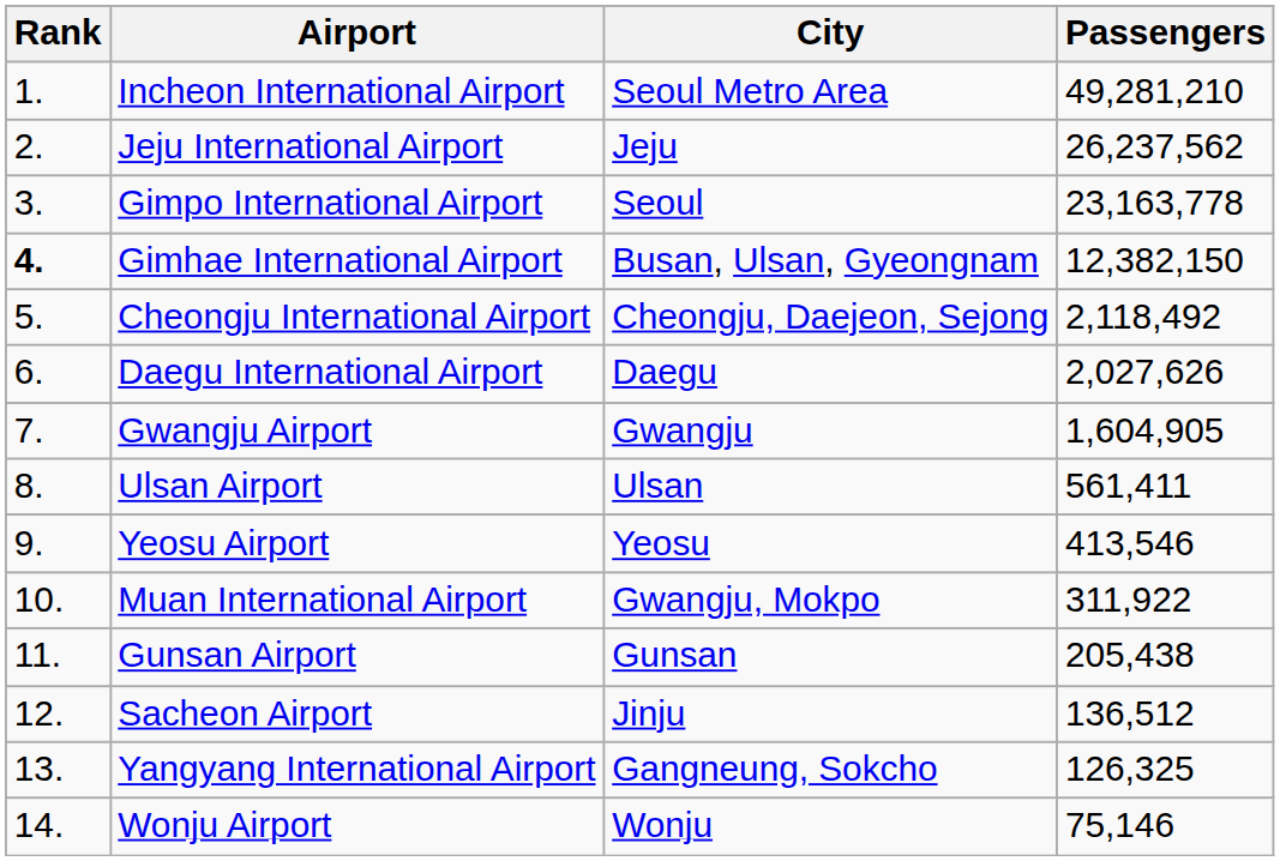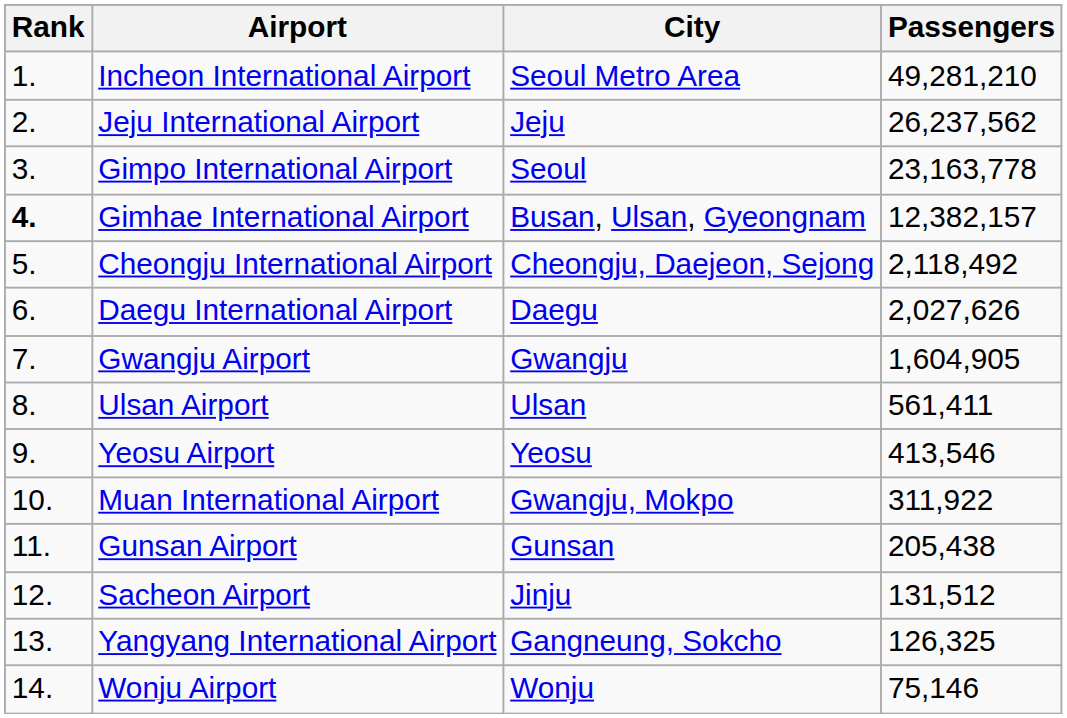Gimhae International Airport | Passengers: 12,382,150 -> 12,382,157
Sacheon Airport | Passengers: 136,512 -> 131,512
